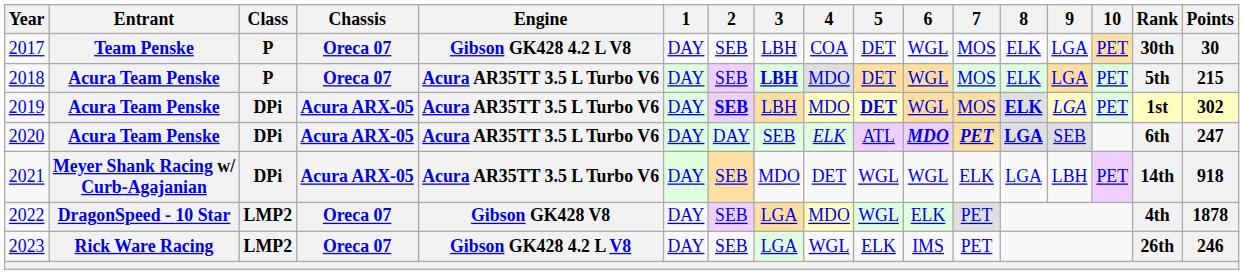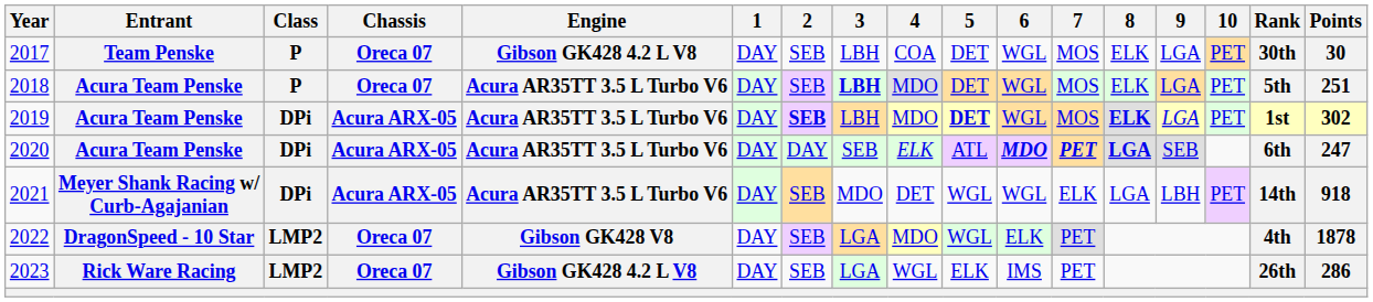2018 | Points: 215 -> 251
2023 | Points: 246 -> 286
